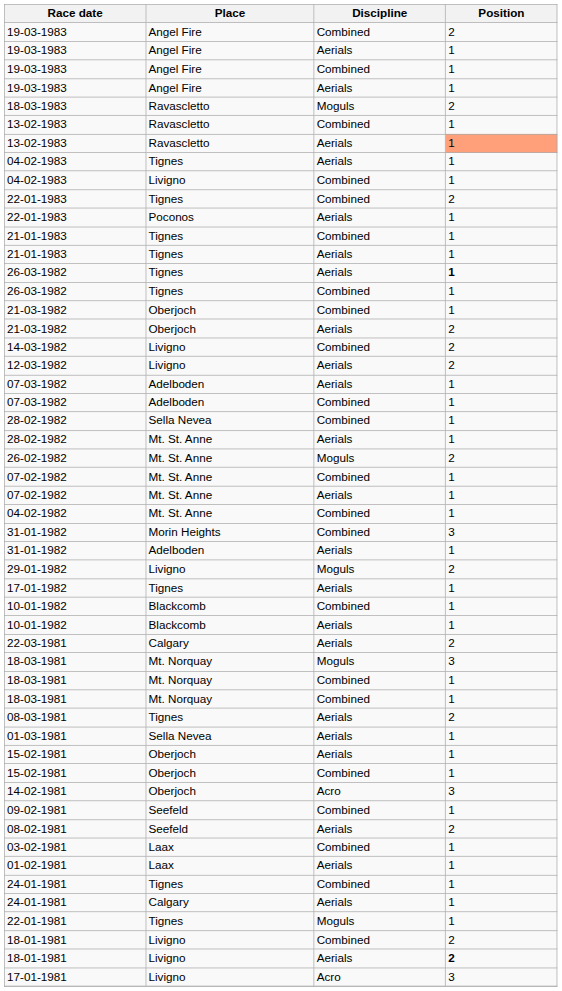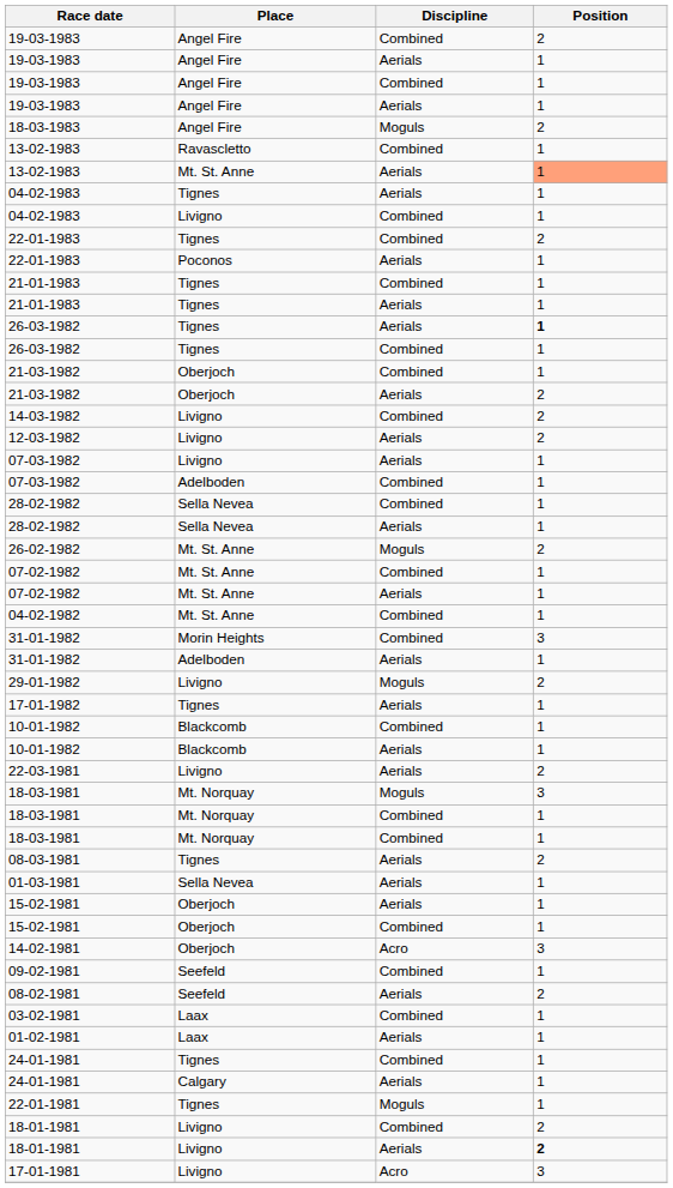18-03-1983 | Place: Ravascletto -> Angel Fire
13-02-1983 / Aerials | Place: Ravascletto -> Mt. St. Anne
07-03-1982 / Aerials | Place: Adelboden -> Livigno
28-02-1982 / Aerials | Place: Mt. St. Anne -> Sella Nevea
22-03-1981 | Place: Calgary -> Livigno
